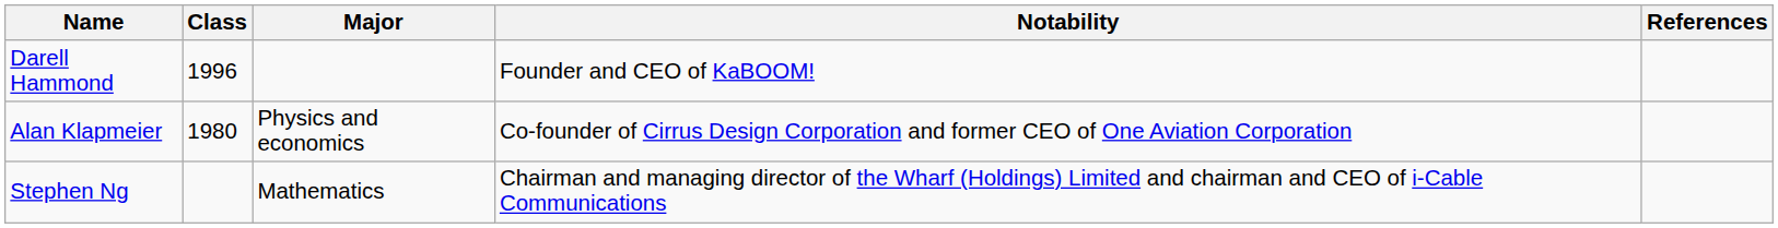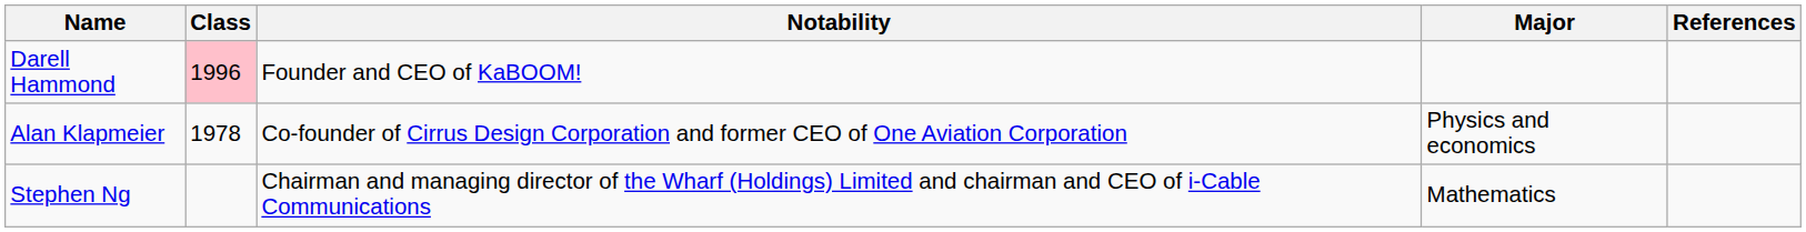columns swapped: Major <-> Notability
Darell Hammond | Class: no background -> pink background
Alan Klapmeier | Class: 1980 -> 1978
